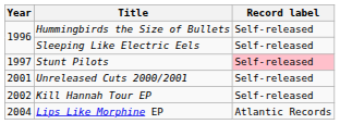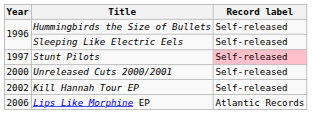Unreleased Cuts 2000/2001 | Year: 2001 -> 2000
Lips Like Morphine EP | Year: 2004 -> 2006
